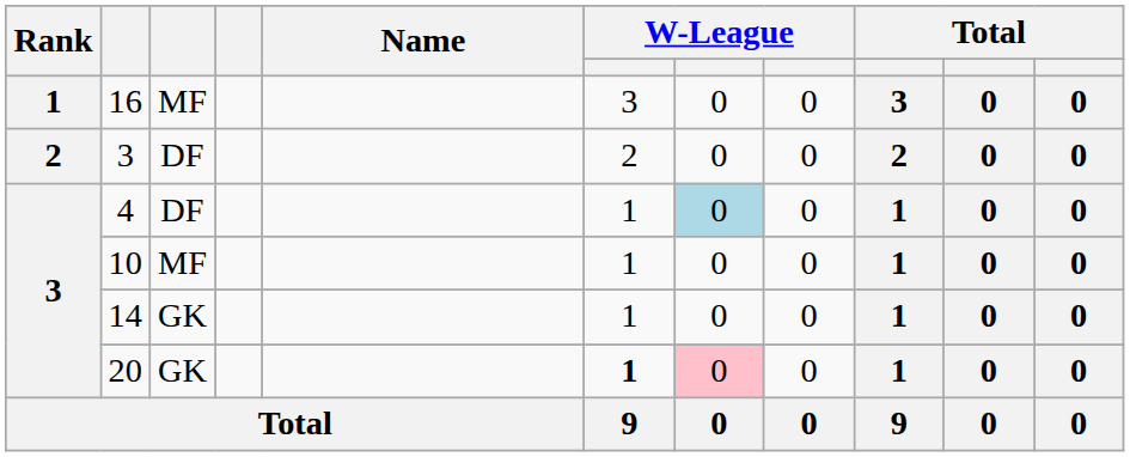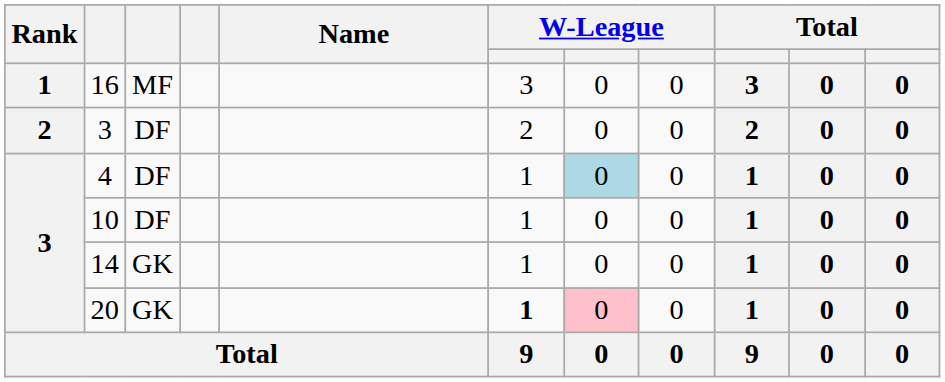10 | column 3: MF -> DF
